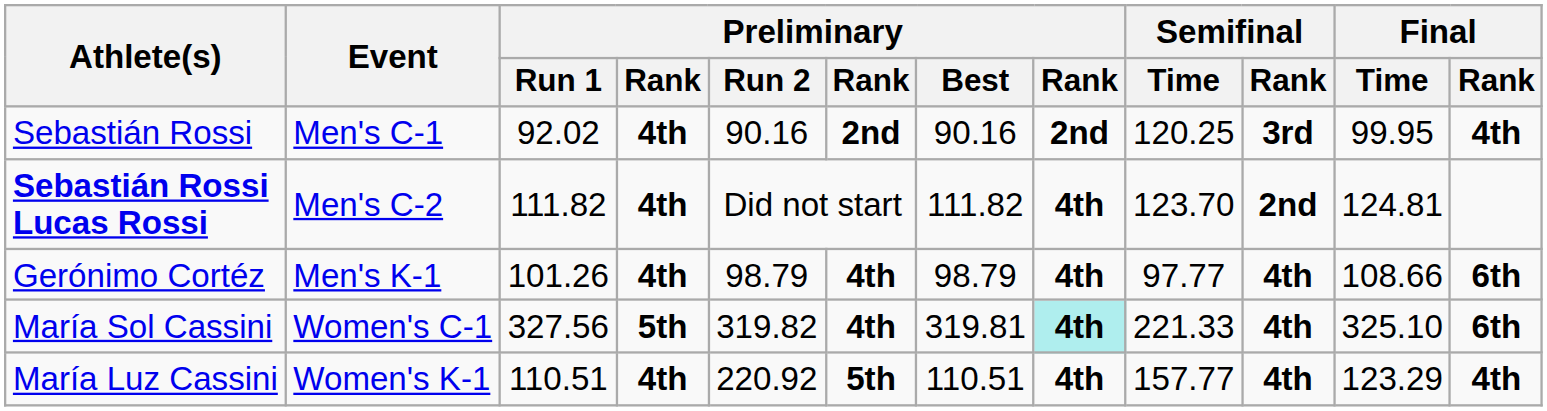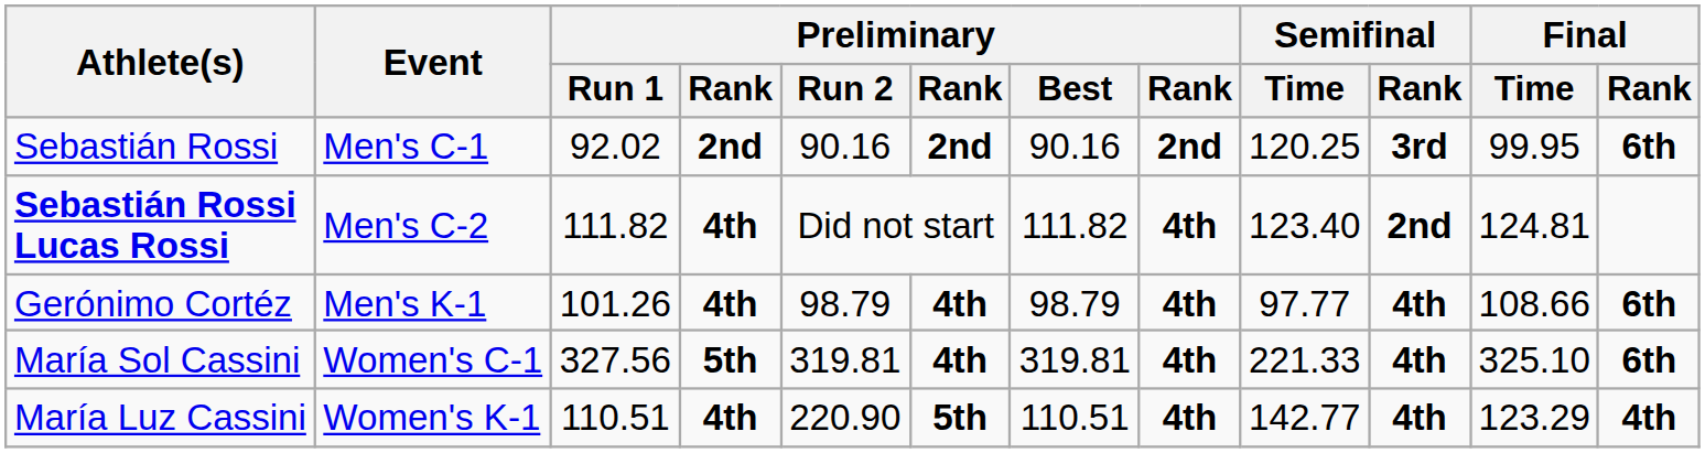Sebastián Rossi | column 4: 4th -> 2nd
Sebastián Rossi | Final / Rank: 4th -> 6th
Sebastián Rossi Lucas Rossi | Semifinal / Time: 123.70 -> 123.40
María Sol Cassini | Preliminary / Run 2: 319.82 -> 319.81
María Sol Cassini | column 8: paleturquoise background -> no background
María Luz Cassini | Preliminary / Run 2: 220.92 -> 220.90
María Luz Cassini | Semifinal / Time: 157.77 -> 142.77
